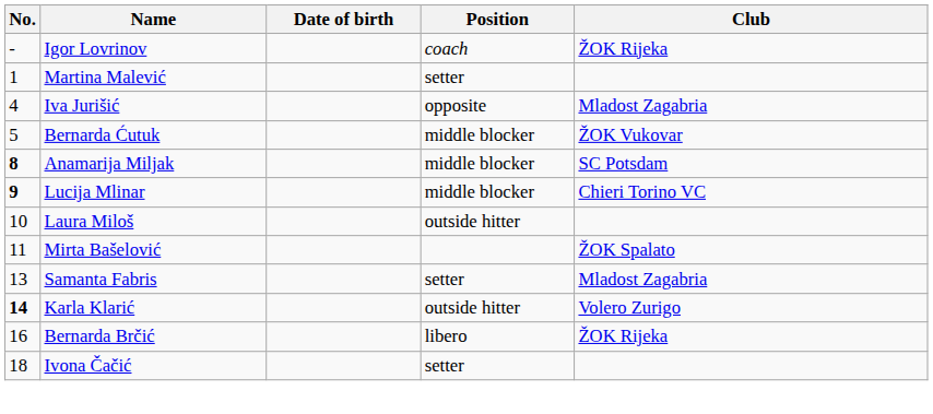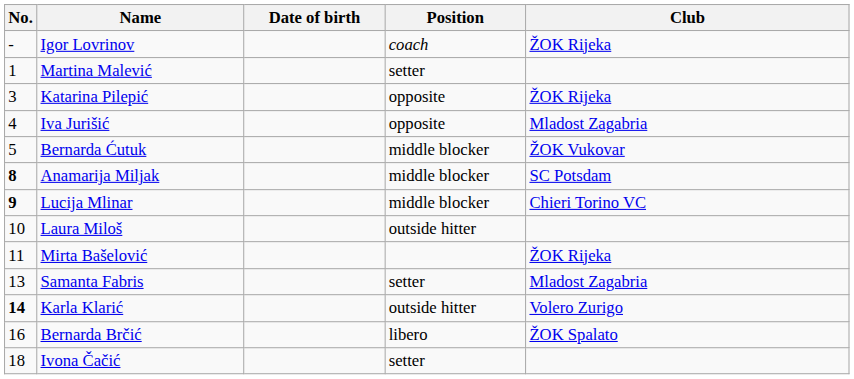+ row: 3 | Katarina Pilepić | opposite | ŽOK Rijeka
Mirta Bašelović | Club: ŽOK Spalato -> ŽOK Rijeka
Bernarda Brčić | Club: ŽOK Rijeka -> ŽOK Spalato
